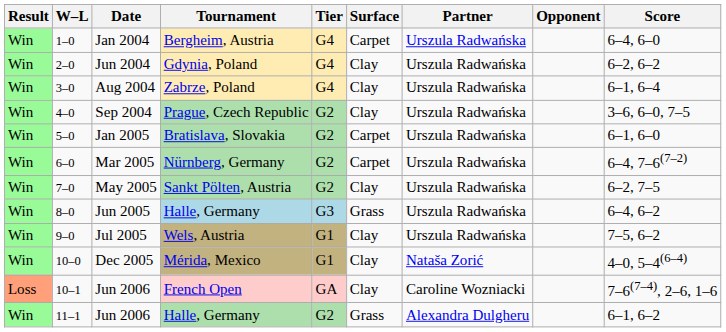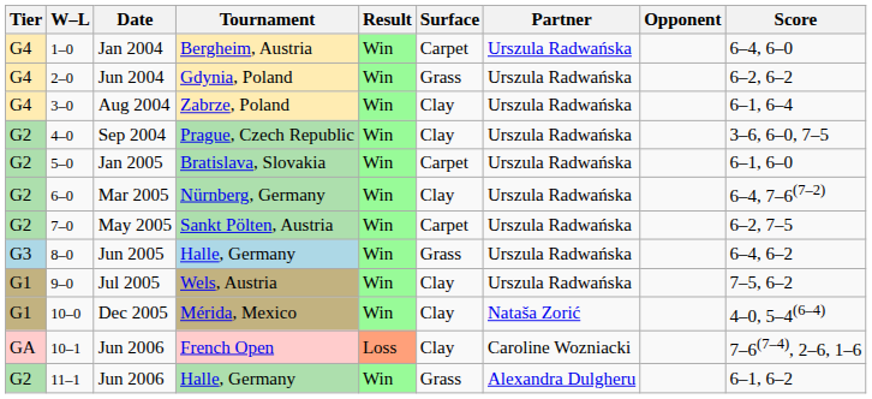columns swapped: Result <-> Tier
Jun 2004 | Surface: Clay -> Grass
Mar 2005 | Surface: Carpet -> Clay
May 2005 | Surface: Clay -> Carpet
